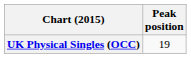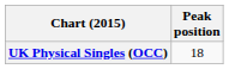UK Physical Singles (OCC) | Peak position: 19 -> 18
